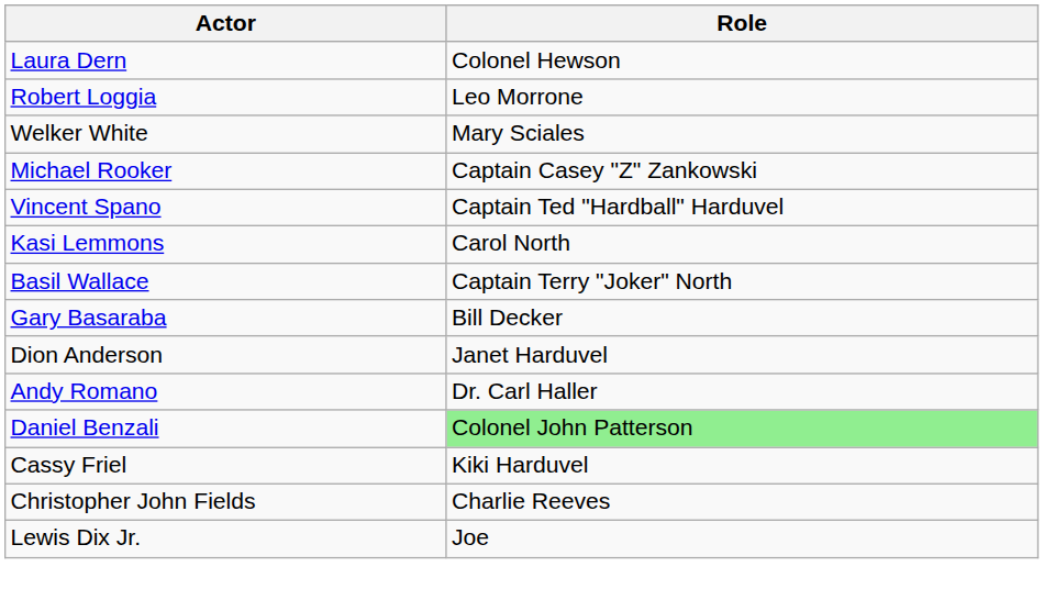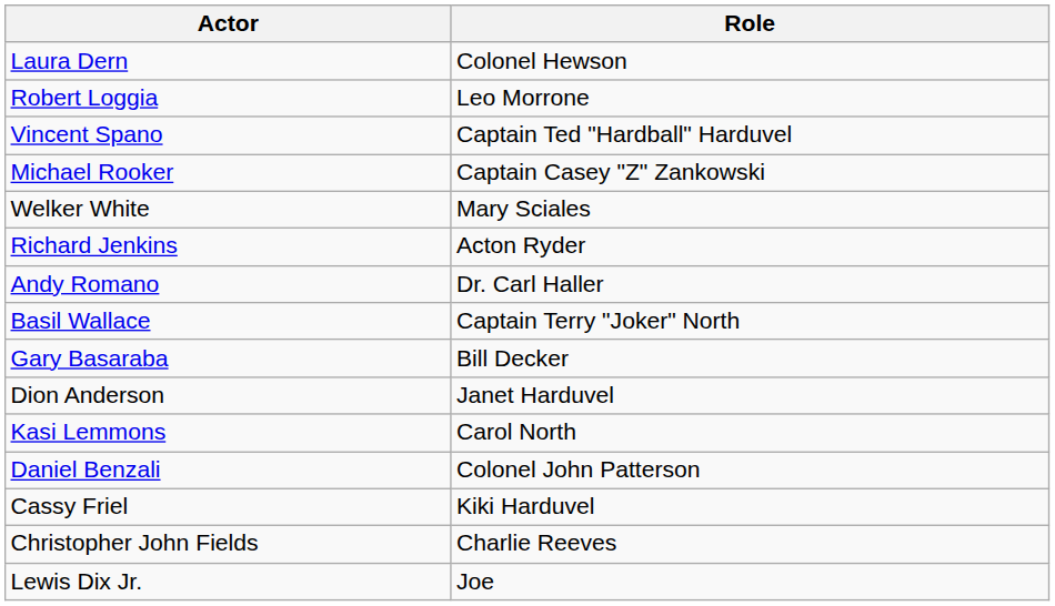rows swapped: Vincent Spano <-> Welker White
+ row: Richard Jenkins | Acton Ryder
rows swapped: Andy Romano <-> Kasi Lemmons
Daniel Benzali | Role: lightgreen background -> no background
